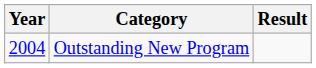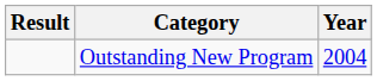columns swapped: Year <-> Result
